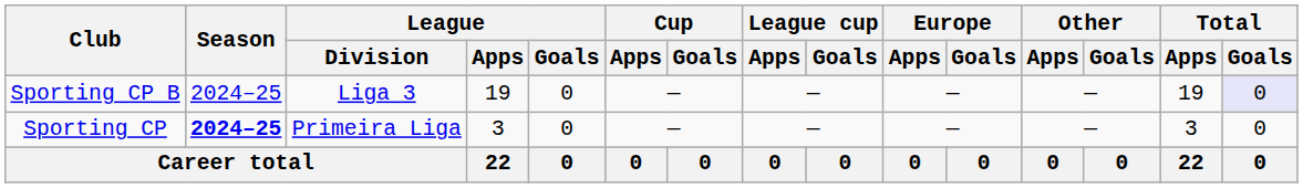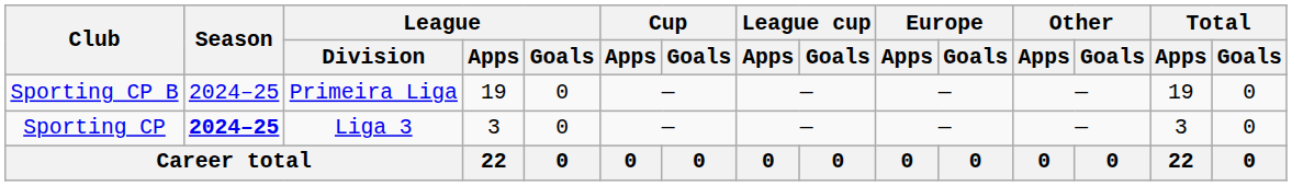Sporting CP B | League / Division: Liga 3 -> Primeira Liga
Sporting CP B | Total / Goals: lavender background -> no background
Sporting CP | League / Division: Primeira Liga -> Liga 3
